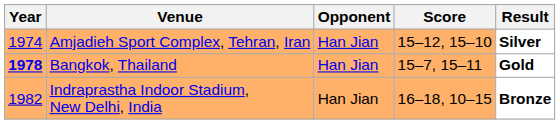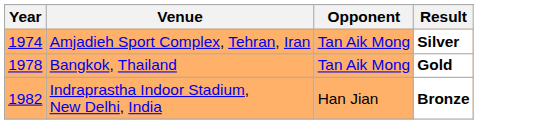- column: Score | 15–12, 15–10 | 15–7, 15–11 | 16–18, 10–15
Amjadieh Sport Complex, Tehran, Iran | Opponent: Han Jian -> Tan Aik Mong
Bangkok, Thailand | Year: bold -> normal
Bangkok, Thailand | Opponent: Han Jian -> Tan Aik Mong
